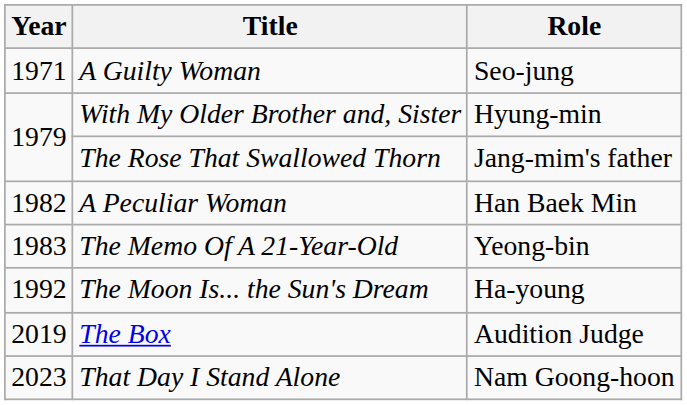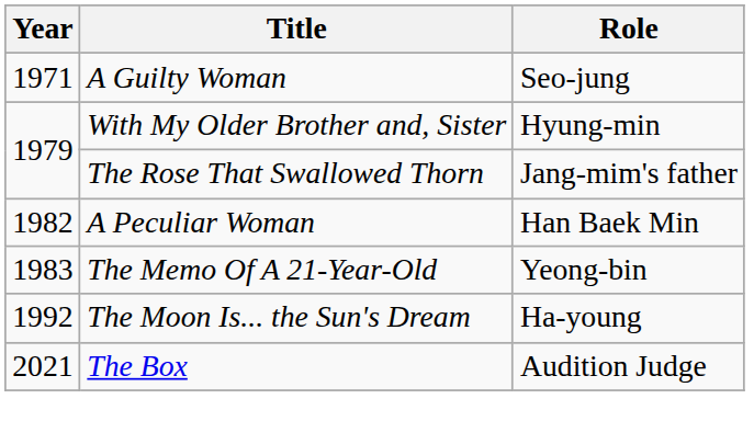The Box | Year: 2019 -> 2021
- row: 2023 | That Day I Stand Alone | Nam Goong-hoon
